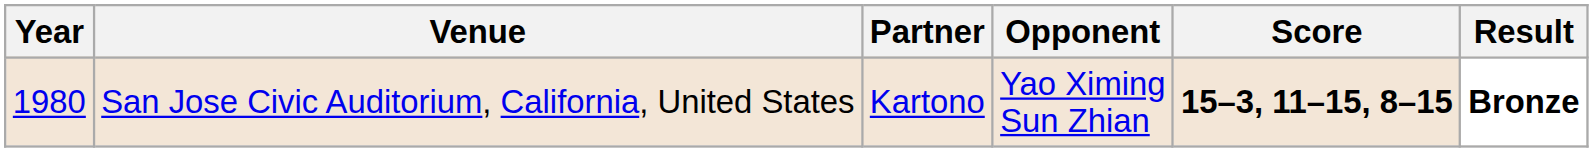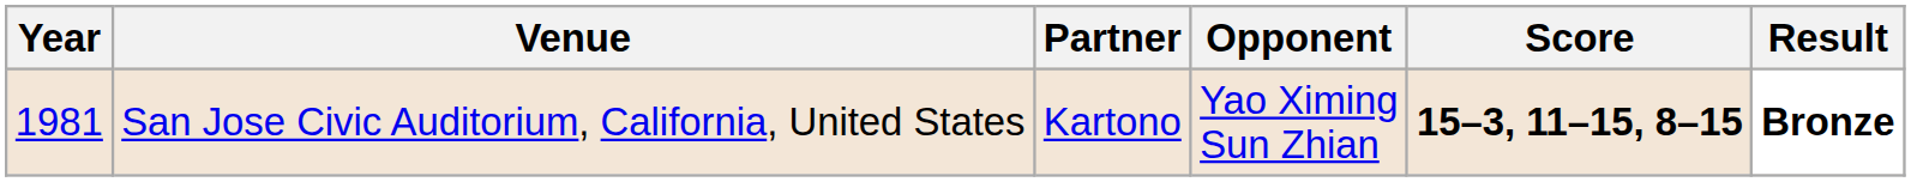San Jose Civic Auditorium, California, United States | Year: 1980 -> 1981
